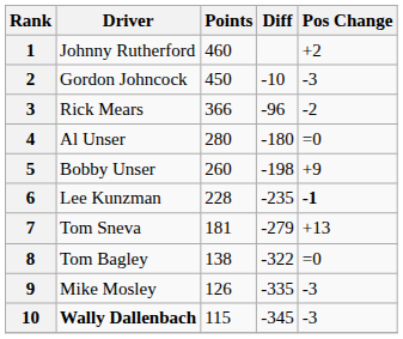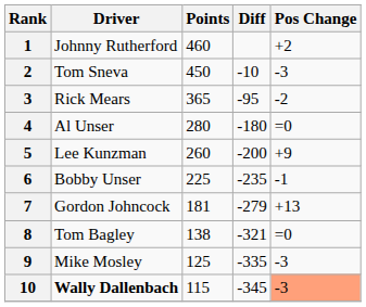2 | Driver: Gordon Johncock -> Tom Sneva
3 | Points: 366 -> 365
3 | Diff: -96 -> -95
5 | Driver: Bobby Unser -> Lee Kunzman
5 | Diff: -198 -> -200
6 | Driver: Lee Kunzman -> Bobby Unser
6 | Points: 228 -> 225
6 | Pos Change: bold -> normal
7 | Driver: Tom Sneva -> Gordon Johncock
8 | Diff: -322 -> -321
9 | Points: 126 -> 125
10 | Pos Change: no background -> lightsalmon background
